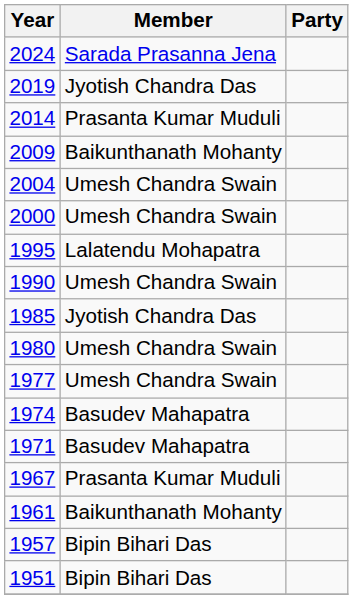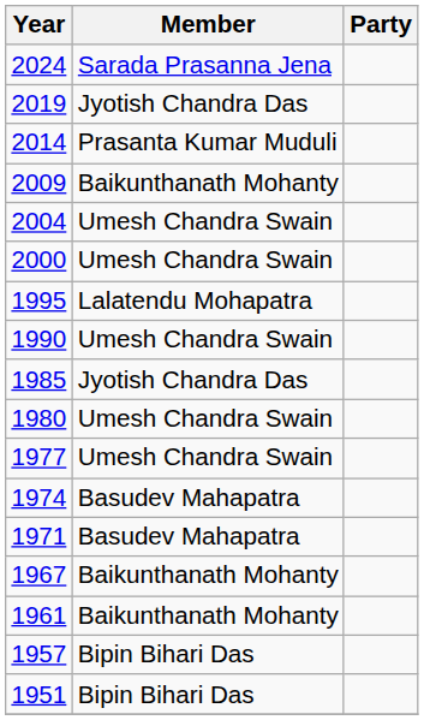1967 | Member: Prasanta Kumar Muduli -> Baikunthanath Mohanty
